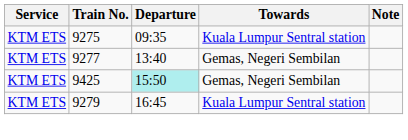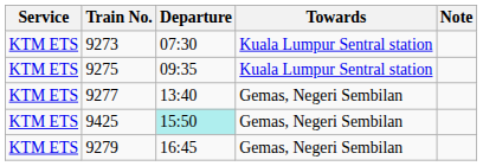+ row: KTM ETS | 9273 | 07:30 | Kuala Lumpur Sentral station
9279 | Towards: Kuala Lumpur Sentral station -> Gemas, Negeri Sembilan
